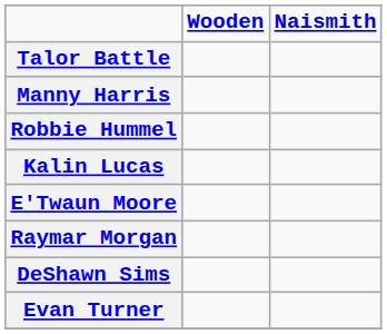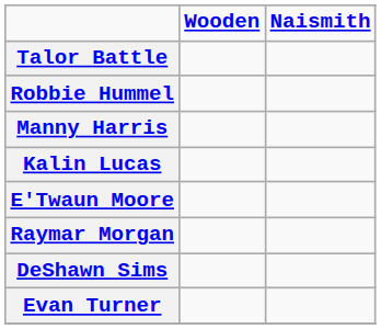rows swapped: Manny Harris <-> Robbie Hummel
